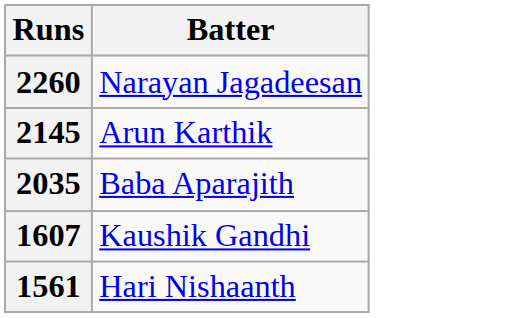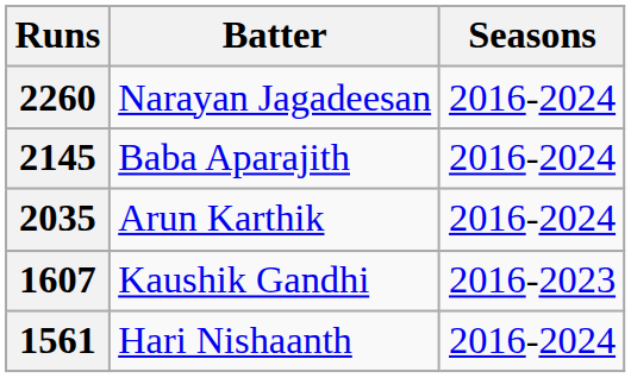+ column: Seasons | 2016-2024 | 2016-2024 | 2016-2024 | 2016-2023 | 2016-2024
2145 | Batter: Arun Karthik -> Baba Aparajith
2035 | Batter: Baba Aparajith -> Arun Karthik
